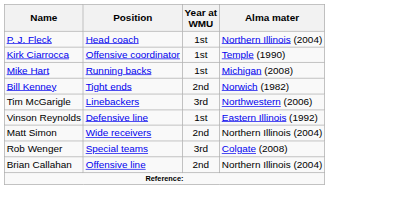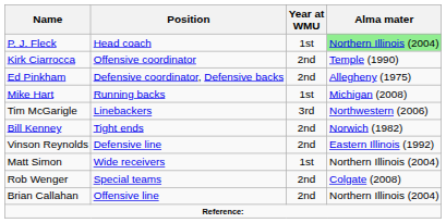P. J. Fleck | Alma mater: no background -> lightgreen background
Kirk Ciarrocca | Year at WMU: 1st -> 2nd
+ row: Ed Pinkham | Defensive coordinator, Defensive backs | 2nd | Allegheny (1975)
rows swapped: Bill Kenney <-> Tim McGarigle
Vinson Reynolds | Year at WMU: 1st -> 2nd
Matt Simon | Year at WMU: 2nd -> 1st
Rob Wenger | Year at WMU: 3rd -> 2nd
